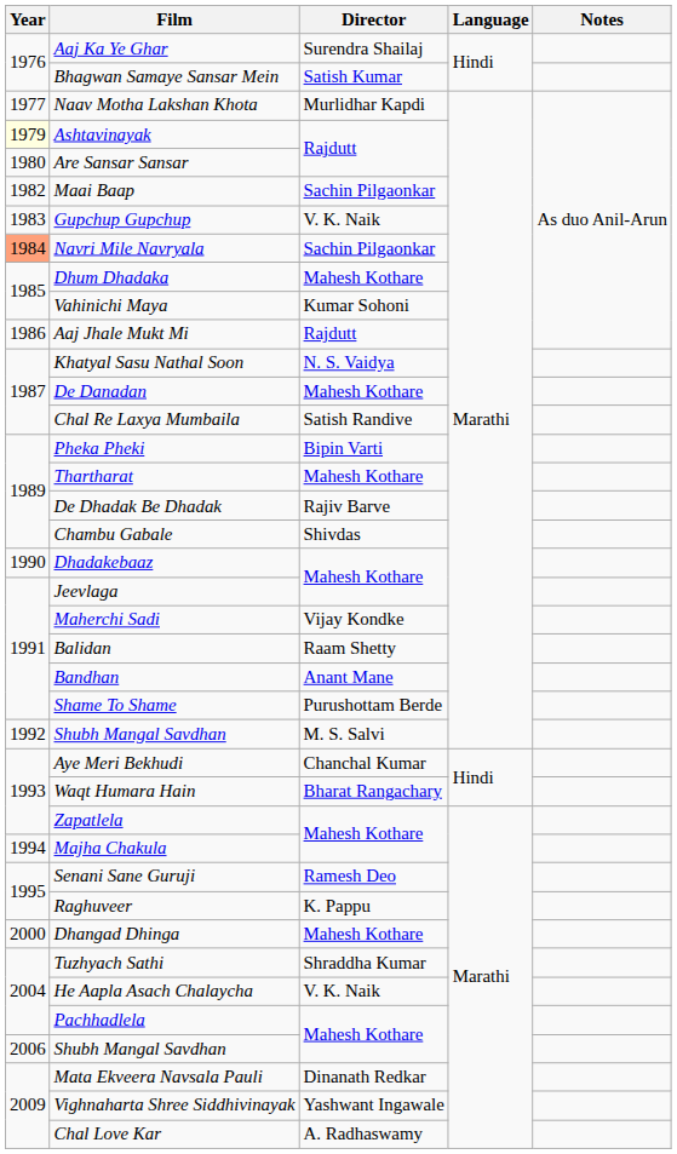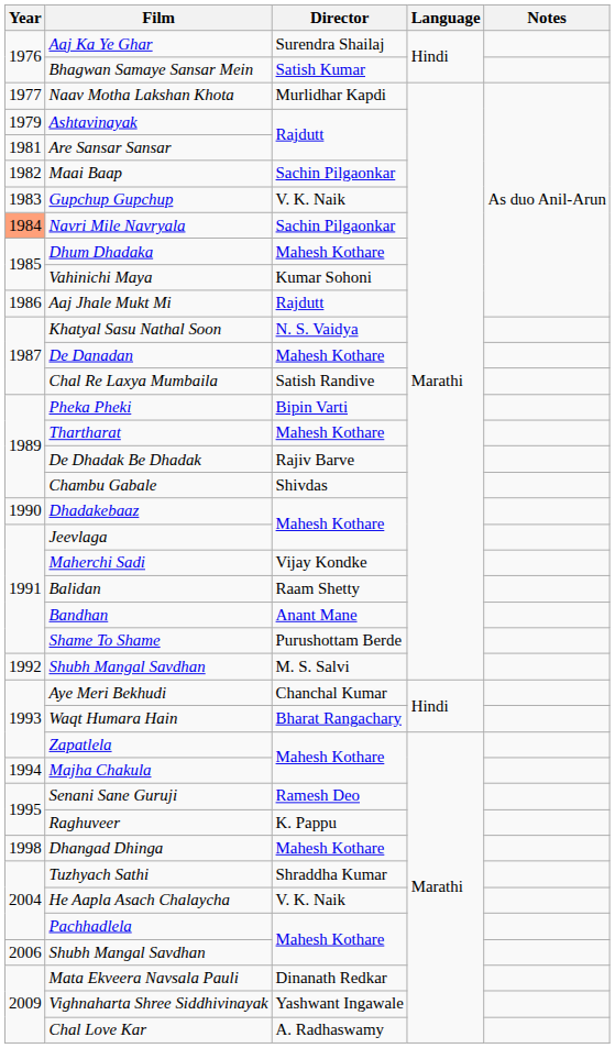Ashtavinayak | Year: lightyellow background -> no background
Are Sansar Sansar | Year: 1980 -> 1981
Dhangad Dhinga | Year: 2000 -> 1998
